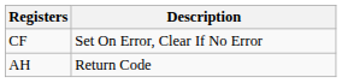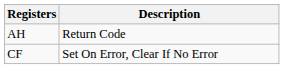rows swapped: CF <-> AH
